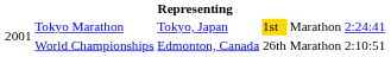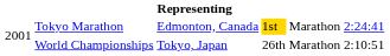Tokyo Marathon | column 3: Tokyo, Japan -> Edmonton, Canada
World Championships | column 3: Edmonton, Canada -> Tokyo, Japan
